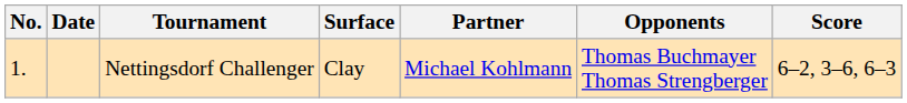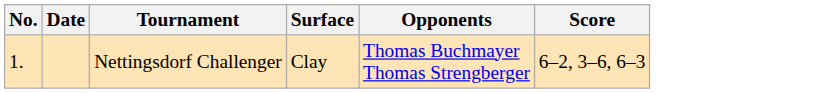- column: Partner | Michael Kohlmann
